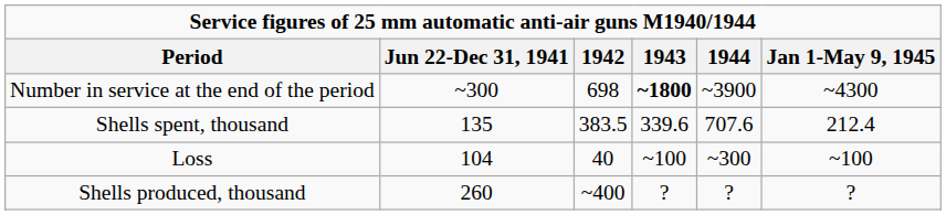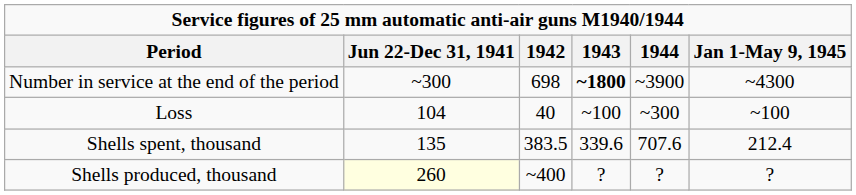rows swapped: Loss <-> Shells spent, thousand
Shells produced, thousand | Jun 22-Dec 31, 1941: no background -> lightyellow background
